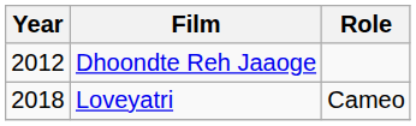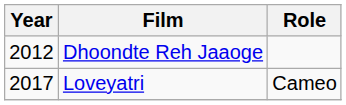Loveyatri | Year: 2018 -> 2017
